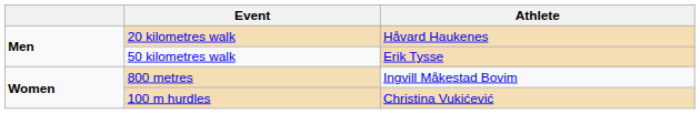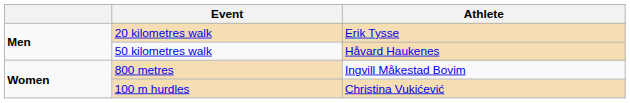20 kilometres walk | Athlete: Håvard Haukenes -> Erik Tysse
50 kilometres walk | Athlete: Erik Tysse -> Håvard Haukenes
